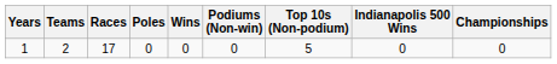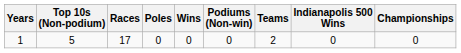columns swapped: Teams <-> Top 10s (Non-podium)
